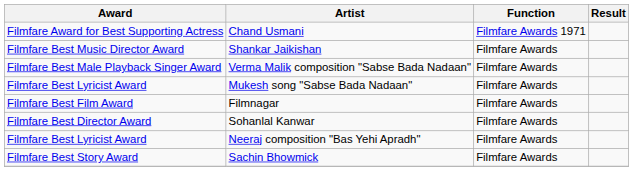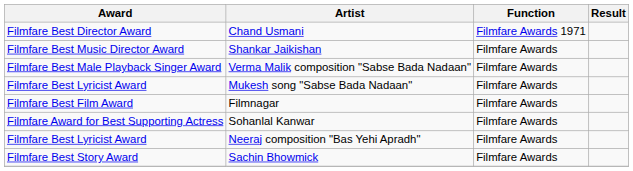Chand Usmani | Award: Filmfare Award for Best Supporting Actress -> Filmfare Best Director Award
Sohanlal Kanwar | Award: Filmfare Best Director Award -> Filmfare Award for Best Supporting Actress
